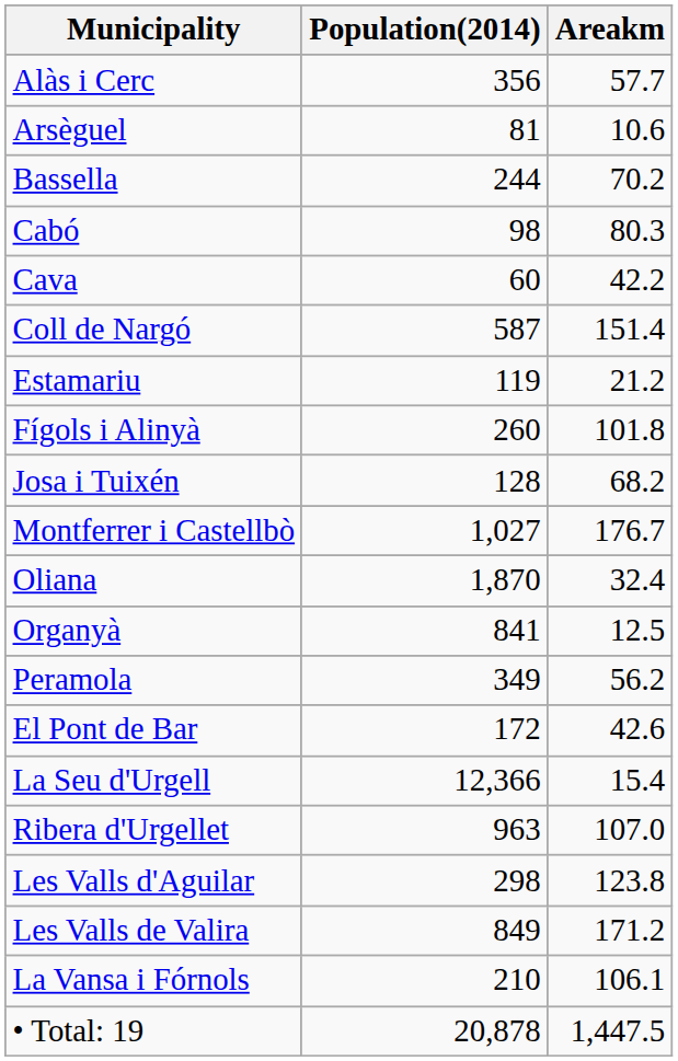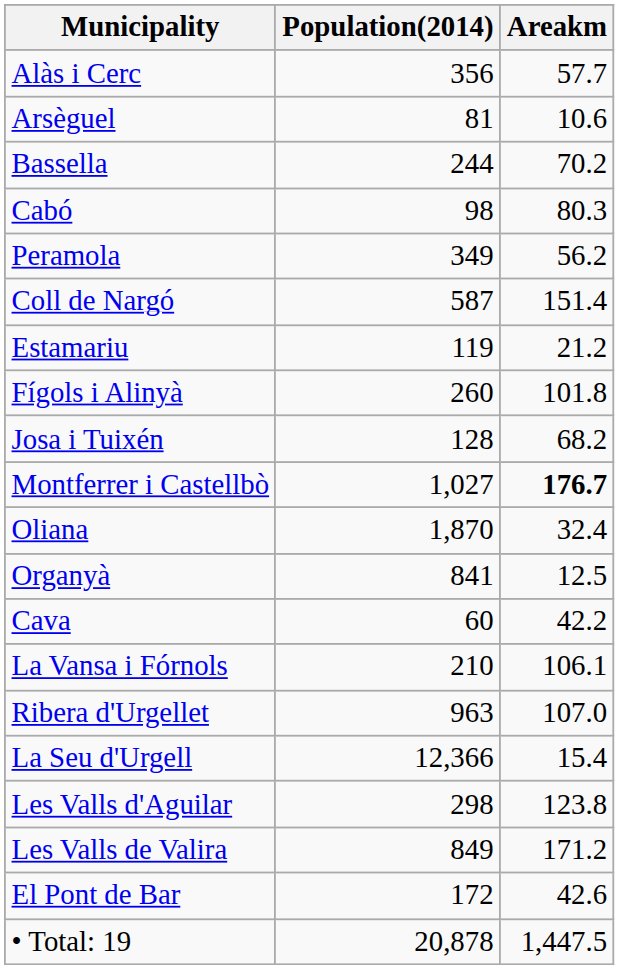rows swapped: Cava <-> Peramola
Montferrer i Castellbò | Areakm: normal -> bold
rows swapped: El Pont de Bar <-> La Vansa i Fórnols
rows swapped: Ribera d'Urgellet <-> La Seu d'Urgell
